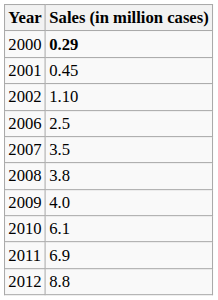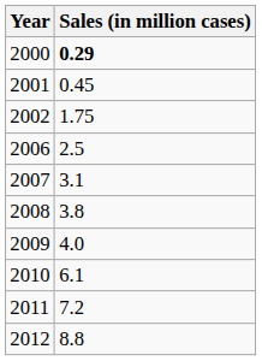2002 | Sales (in million cases): 1.10 -> 1.75
2007 | Sales (in million cases): 3.5 -> 3.1
2011 | Sales (in million cases): 6.9 -> 7.2
